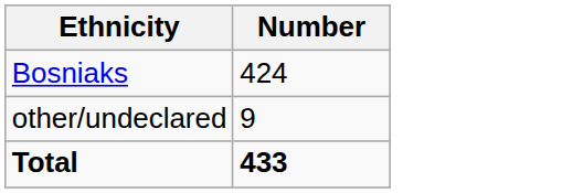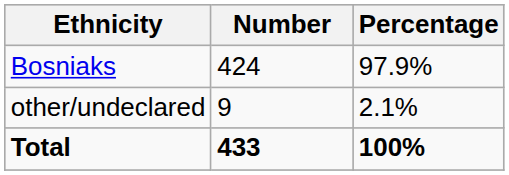+ column: Percentage | 97.9% | 2.1% | 100%
